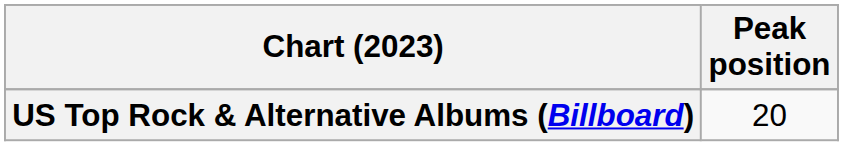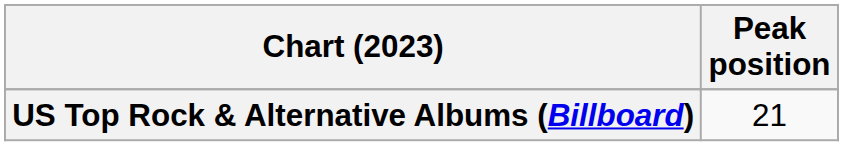US Top Rock & Alternative Albums (Billboard) | Peak position: 20 -> 21
